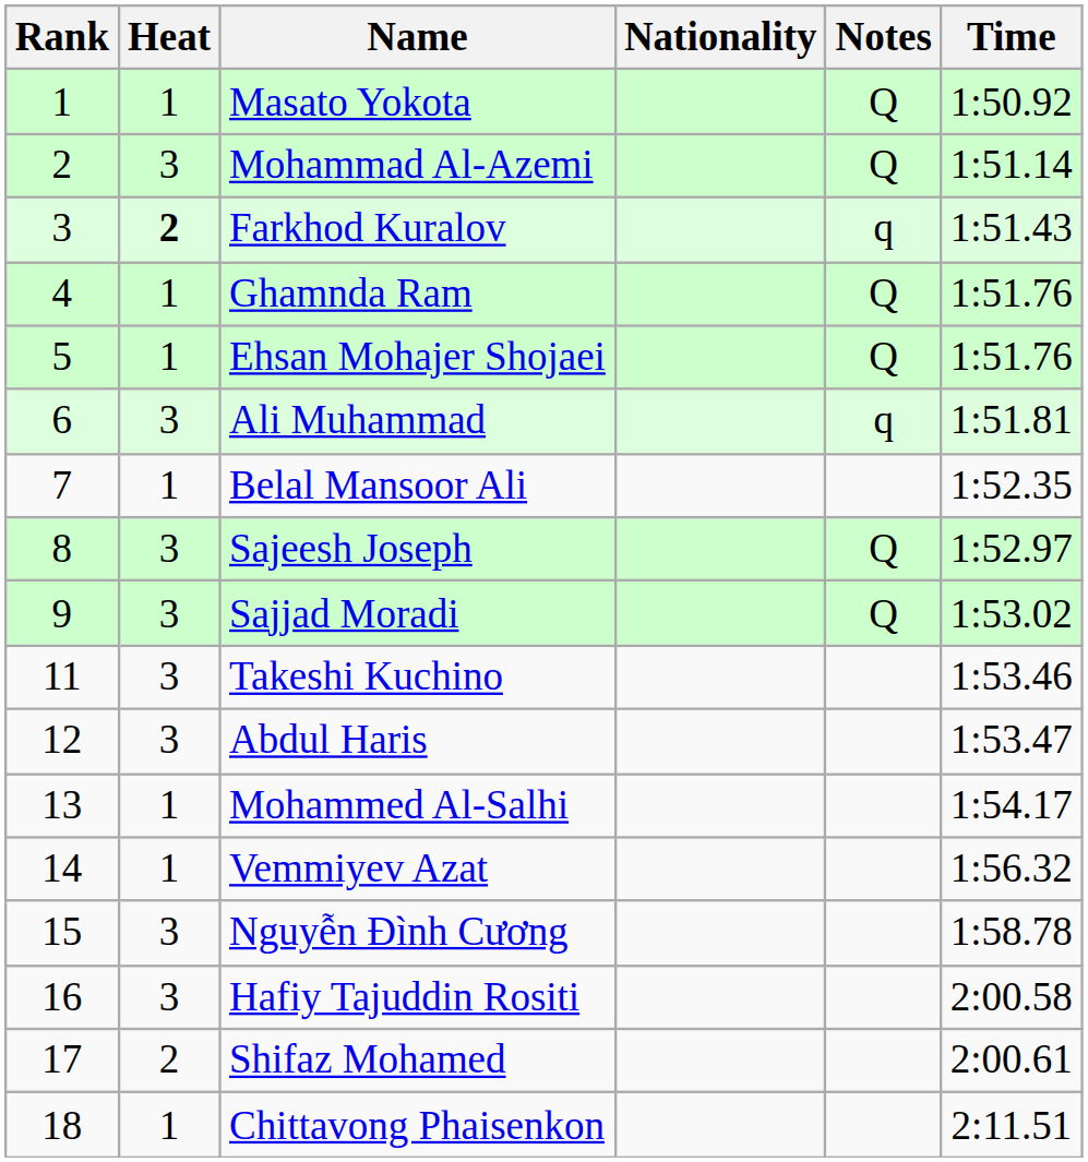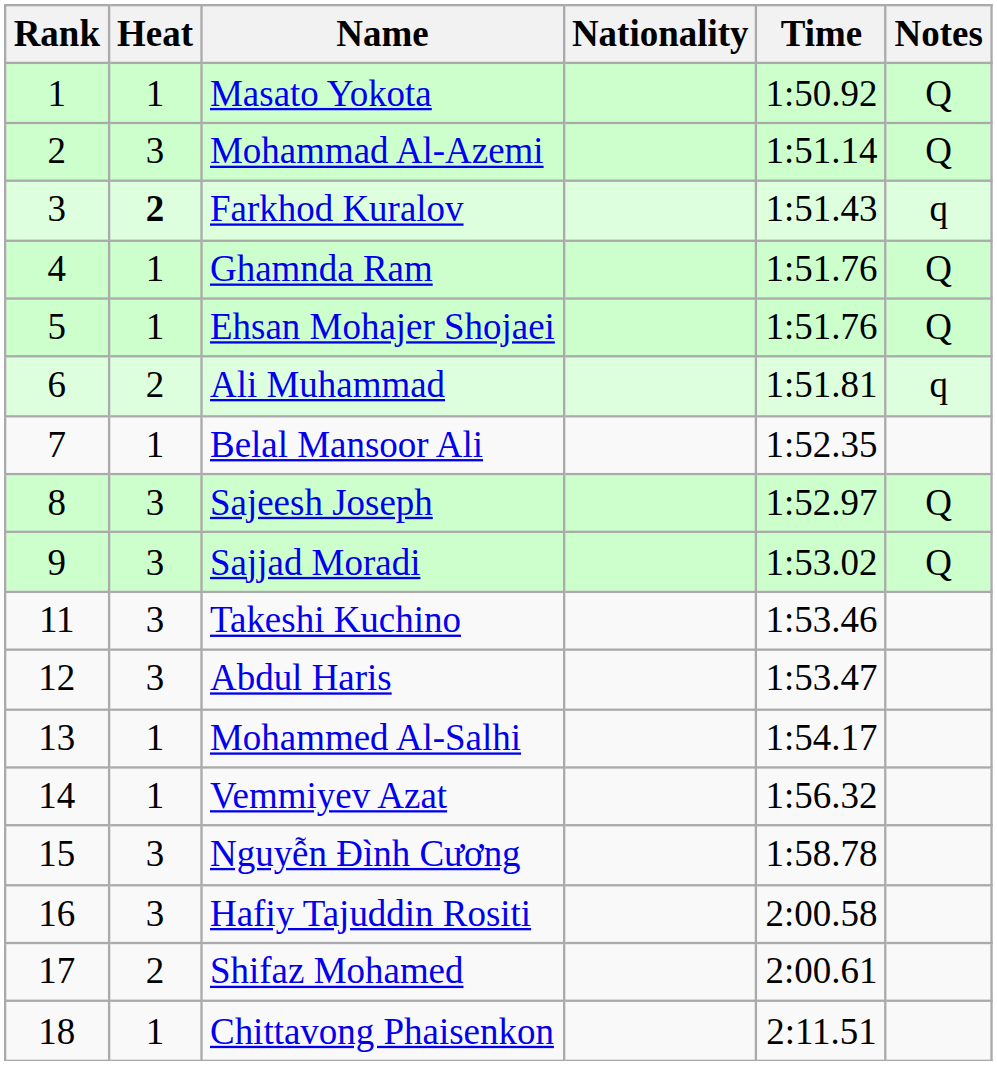columns swapped: Time <-> Notes
Ali Muhammad | Heat: 3 -> 2
